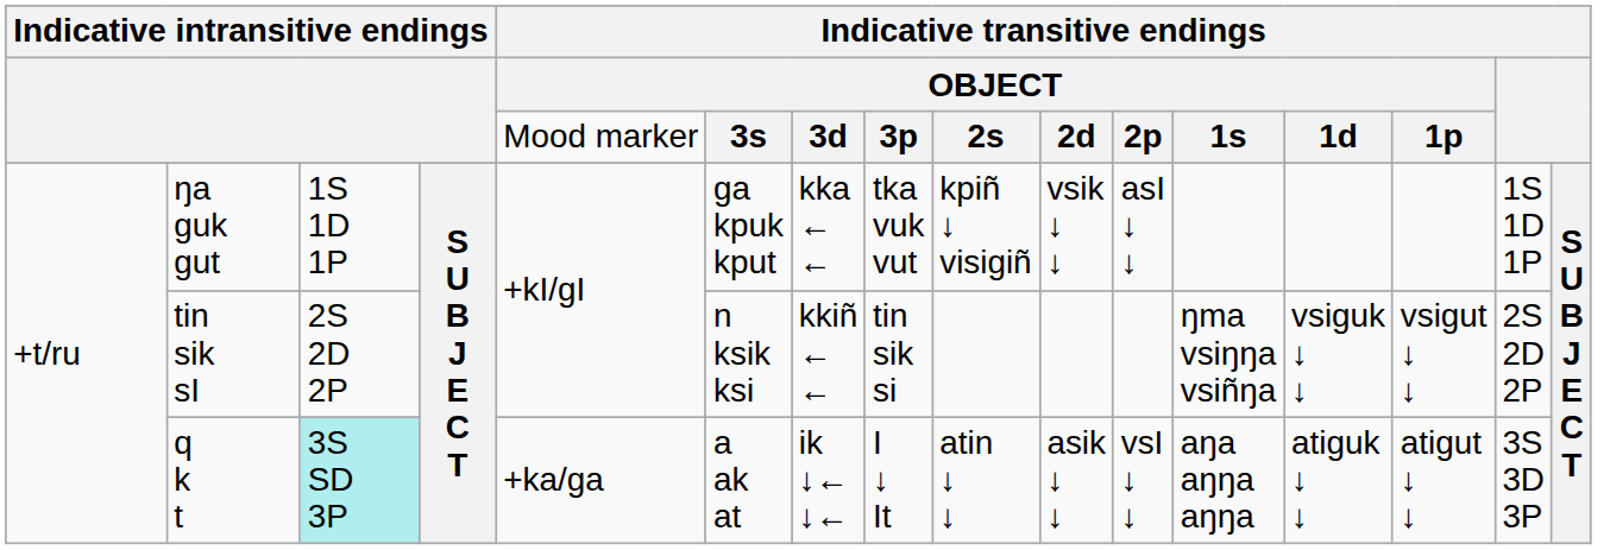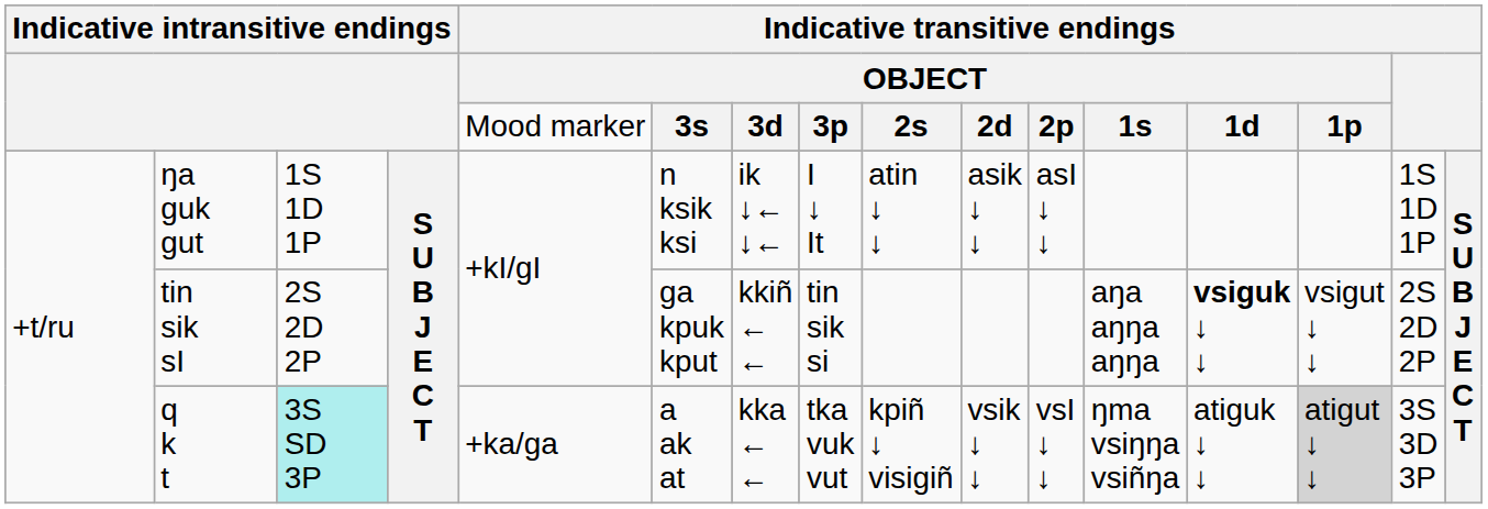ŋa guk gut | column 6: ga kpuk kput -> n ksik ksi
ŋa guk gut | column 7: kka ← ← -> ik ↓← ↓←
ŋa guk gut | column 8: tka vuk vut -> I ↓ It
ŋa guk gut | column 9: kpiñ ↓ visigiñ -> atin ↓ ↓
ŋa guk gut | column 10: vsik ↓ ↓ -> asik ↓ ↓
tin sik sI | column 6: n ksik ksi -> ga kpuk kput
tin sik sI | column 12: ŋma vsiŋŋa vsiñŋa -> aŋa aŋŋa aŋŋa
tin sik sI | column 13: normal -> bold
q k t | column 7: ik ↓← ↓← -> kka ← ←
q k t | column 8: I ↓ It -> tka vuk vut
q k t | column 9: atin ↓ ↓ -> kpiñ ↓ visigiñ
q k t | column 10: asik ↓ ↓ -> vsik ↓ ↓
q k t | column 12: aŋa aŋŋa aŋŋa -> ŋma vsiŋŋa vsiñŋa
q k t | column 14: no background -> lightgrey background
